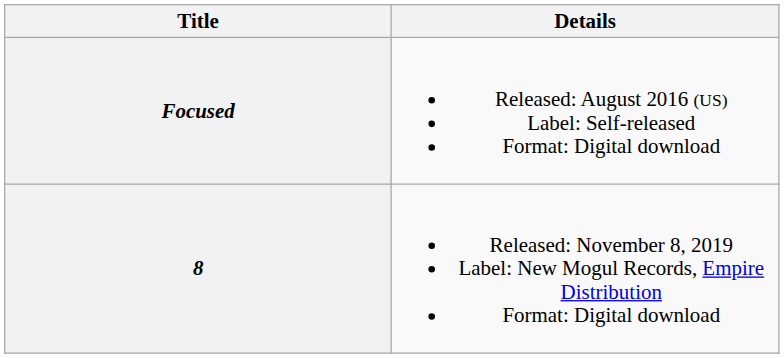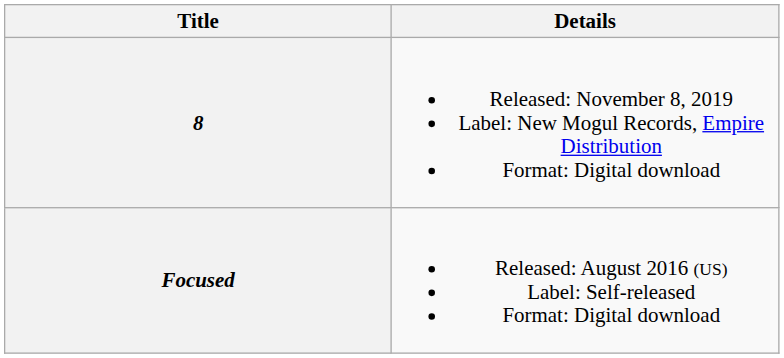rows swapped: Focused <-> 8
